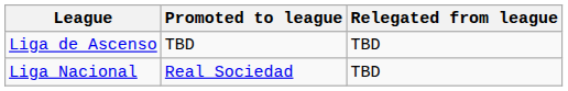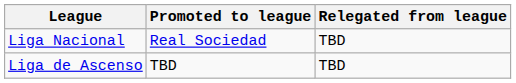rows swapped: Liga Nacional <-> Liga de Ascenso
